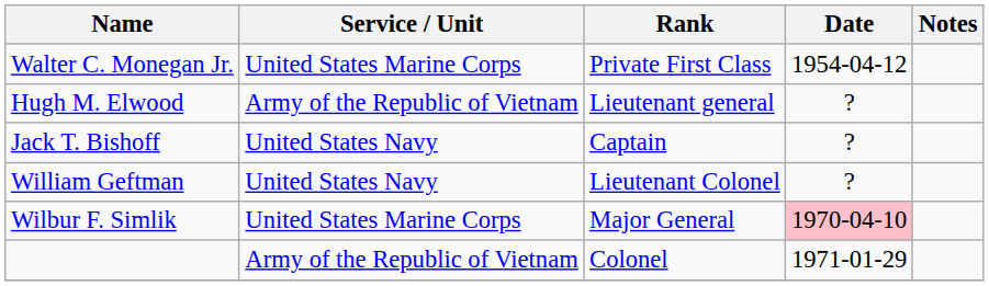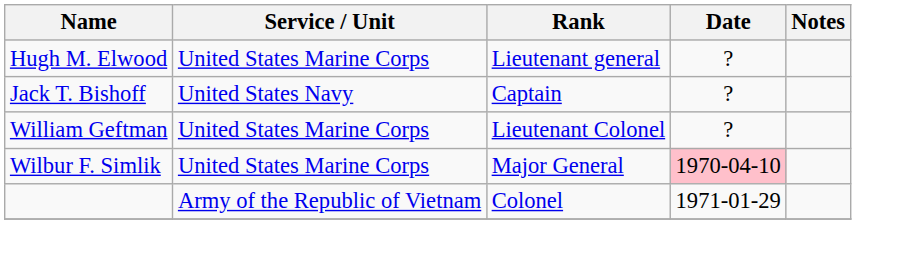- row: Walter C. Monegan Jr. | United States Marine Corps | Private First Class | 1954-04-12
Hugh M. Elwood | Service / Unit: Army of the Republic of Vietnam -> United States Marine Corps
William Geftman | Service / Unit: United States Navy -> United States Marine Corps
